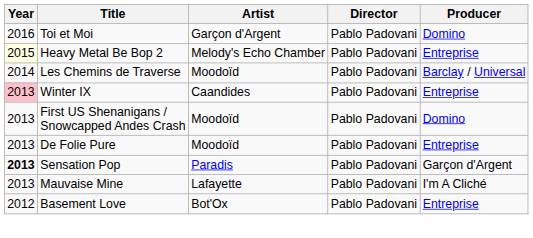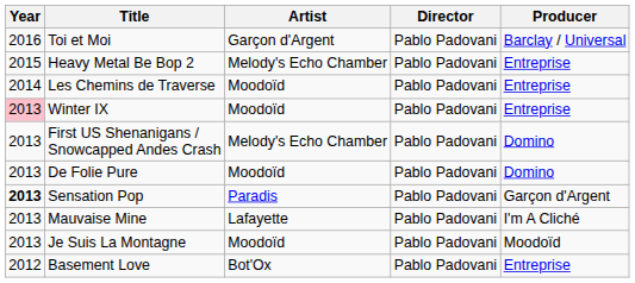Toi et Moi | Producer: Domino -> Barclay / Universal
Heavy Metal Be Bop 2 | Year: lightyellow background -> no background
Les Chemins de Traverse | Producer: Barclay / Universal -> Entreprise
Winter IX | Artist: Caandides -> Moodoïd
First US Shenanigans / Snowcapped Andes Crash | Artist: Moodoïd -> Melody's Echo Chamber
De Folie Pure | Producer: Entreprise -> Domino
+ row: 2013 | Je Suis La Montagne | Moodoïd | Pablo Padovani | Moodoïd
